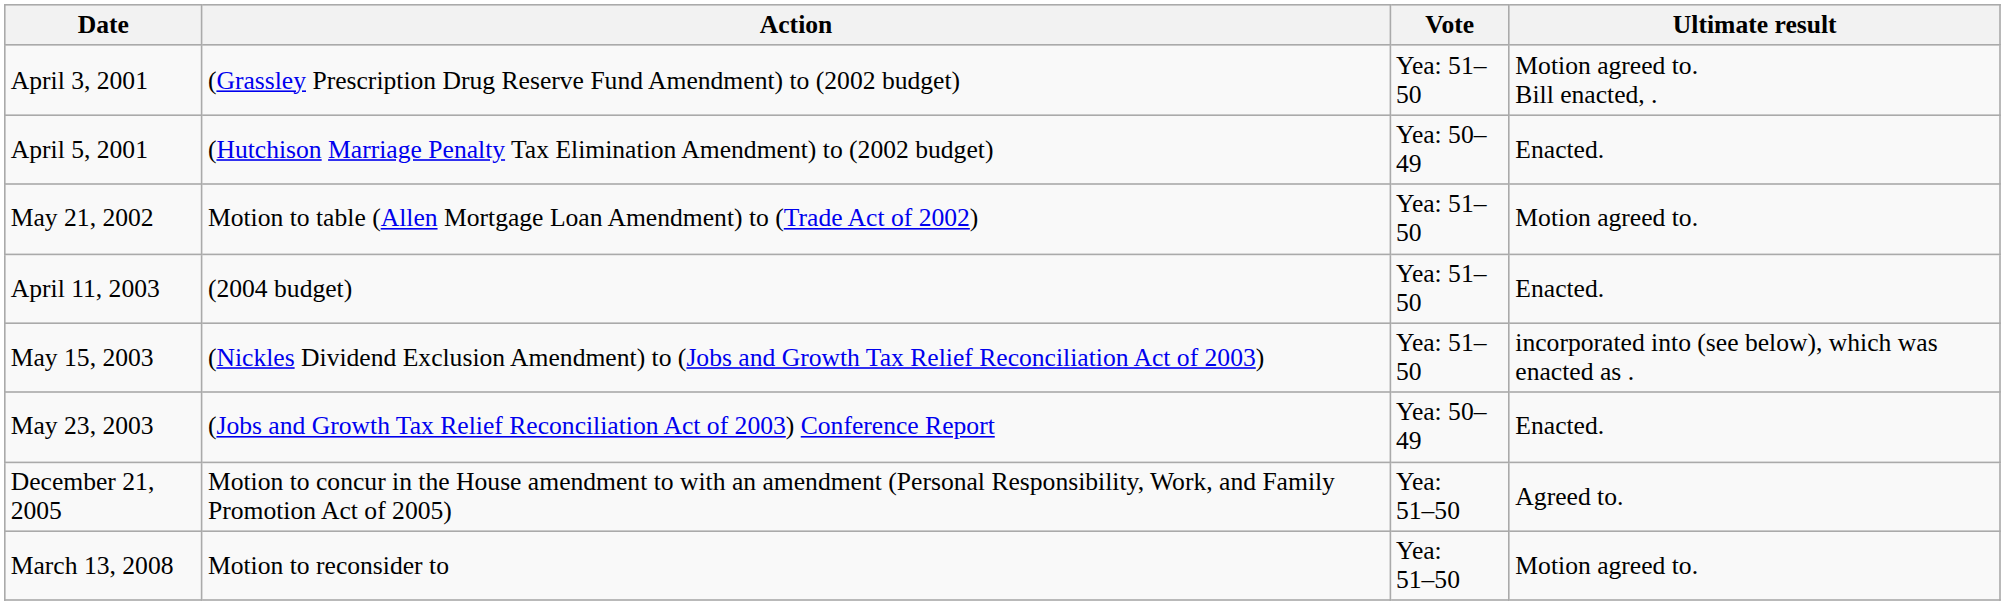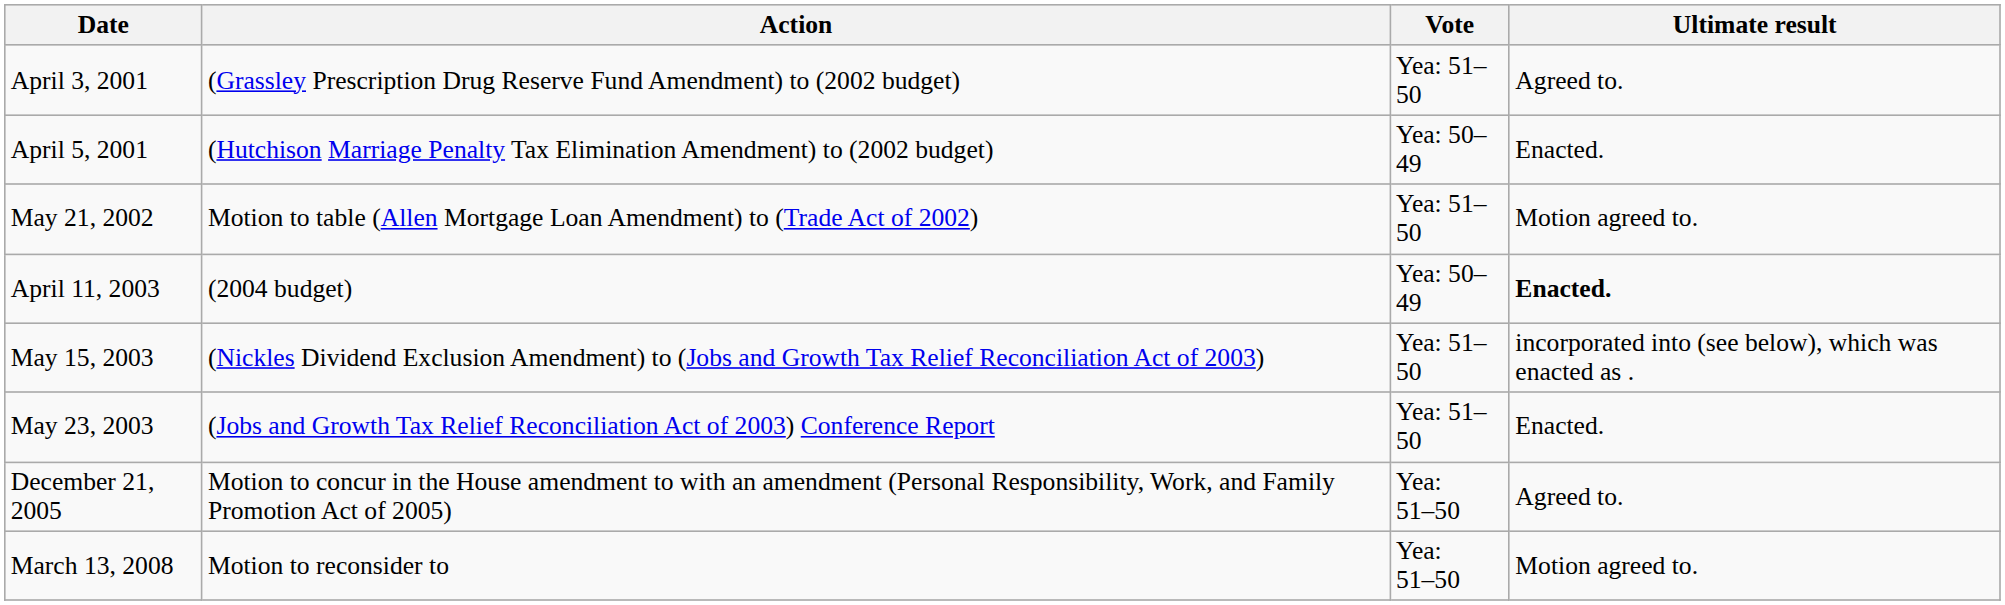April 3, 2001 | Ultimate result: Motion agreed to. Bill enacted, . -> Agreed to.
April 11, 2003 | Vote: Yea: 51–50 -> Yea: 50–49
April 11, 2003 | Ultimate result: normal -> bold
May 23, 2003 | Vote: Yea: 50–49 -> Yea: 51–50
